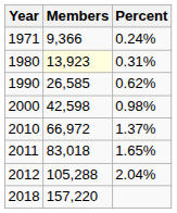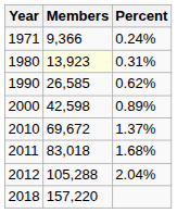2000 | Percent: 0.98% -> 0.89%
2010 | Members: 66,972 -> 69,672
2011 | Percent: 1.65% -> 1.68%
